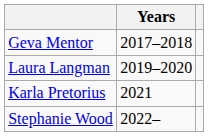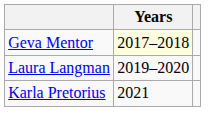Geva Mentor | Years: no background -> lightyellow background
- row: Stephanie Wood | 2022–
